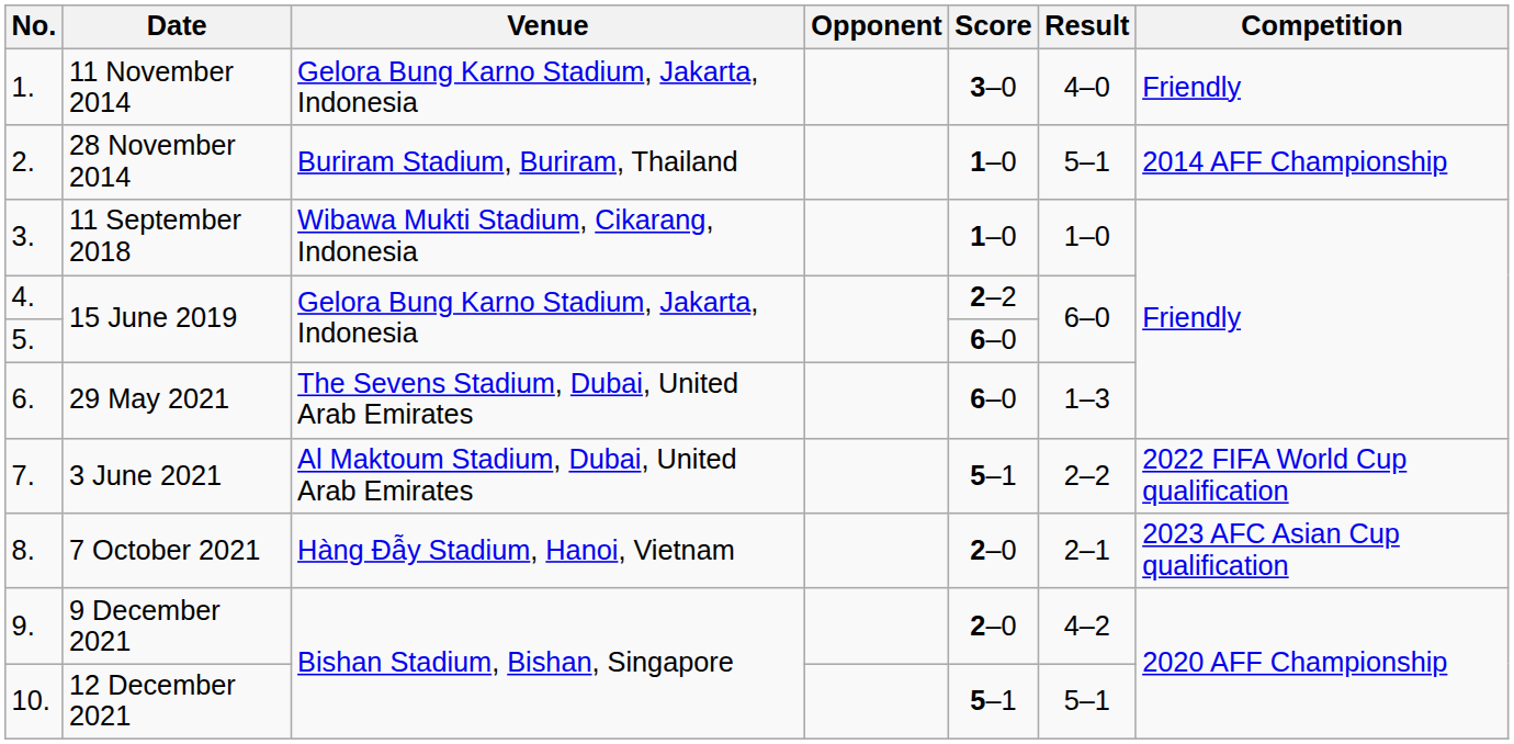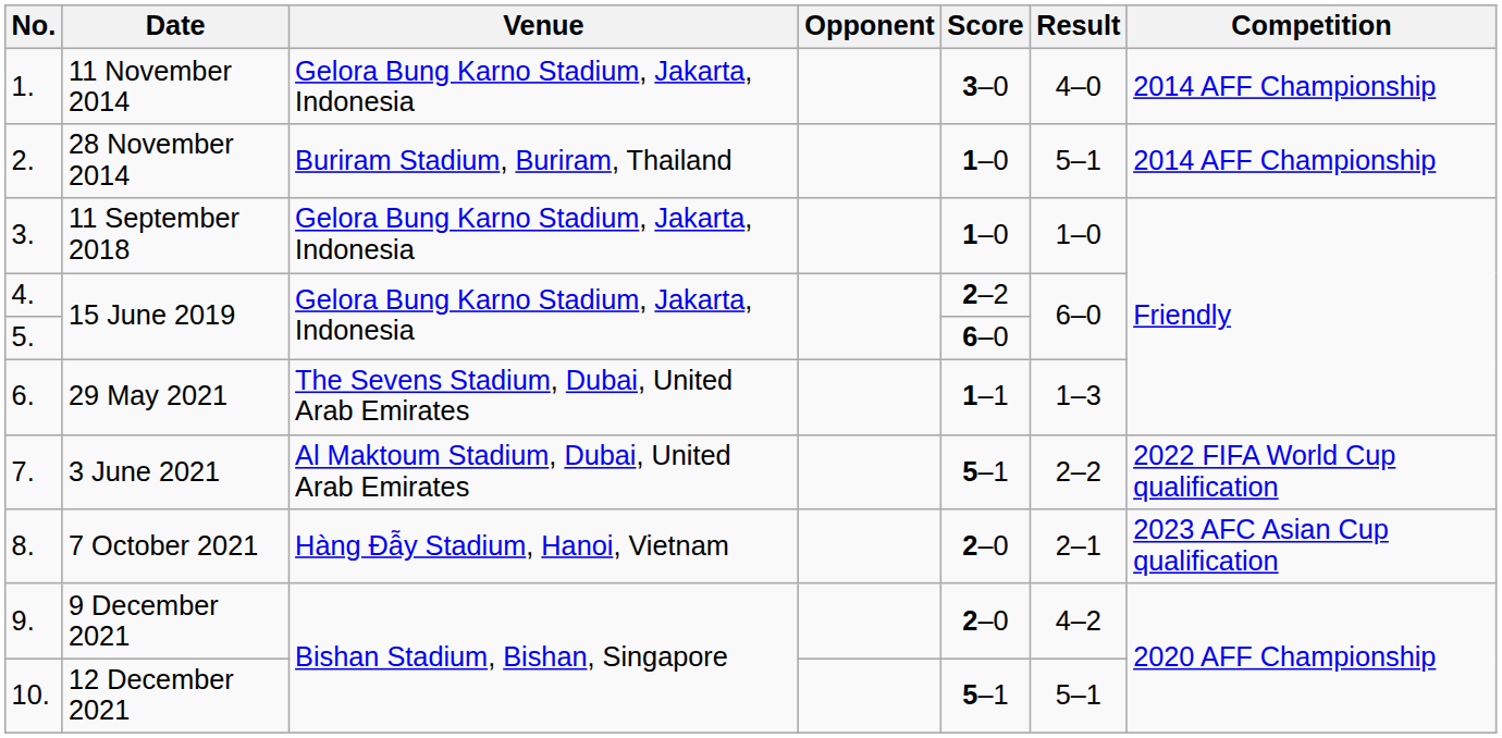11 November 2014 | Competition: Friendly -> 2014 AFF Championship
11 September 2018 | Venue: Wibawa Mukti Stadium, Cikarang, Indonesia -> Gelora Bung Karno Stadium, Jakarta, Indonesia
29 May 2021 | Score: 6–0 -> 1–1
